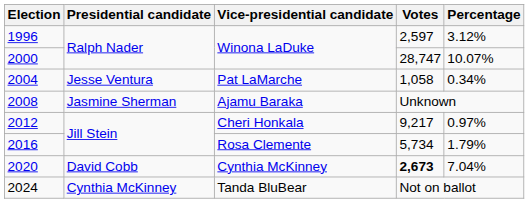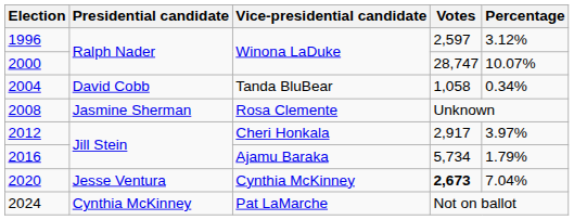2004 | Presidential candidate: Jesse Ventura -> David Cobb
2004 | Vice-presidential candidate: Pat LaMarche -> Tanda BluBear
2008 | Vice-presidential candidate: Ajamu Baraka -> Rosa Clemente
2012 | Votes: 9,217 -> 2,917
2012 | Percentage: 0.97% -> 3.97%
2016 | Vice-presidential candidate: Rosa Clemente -> Ajamu Baraka
2020 | Presidential candidate: David Cobb -> Jesse Ventura
2024 | Vice-presidential candidate: Tanda BluBear -> Pat LaMarche
